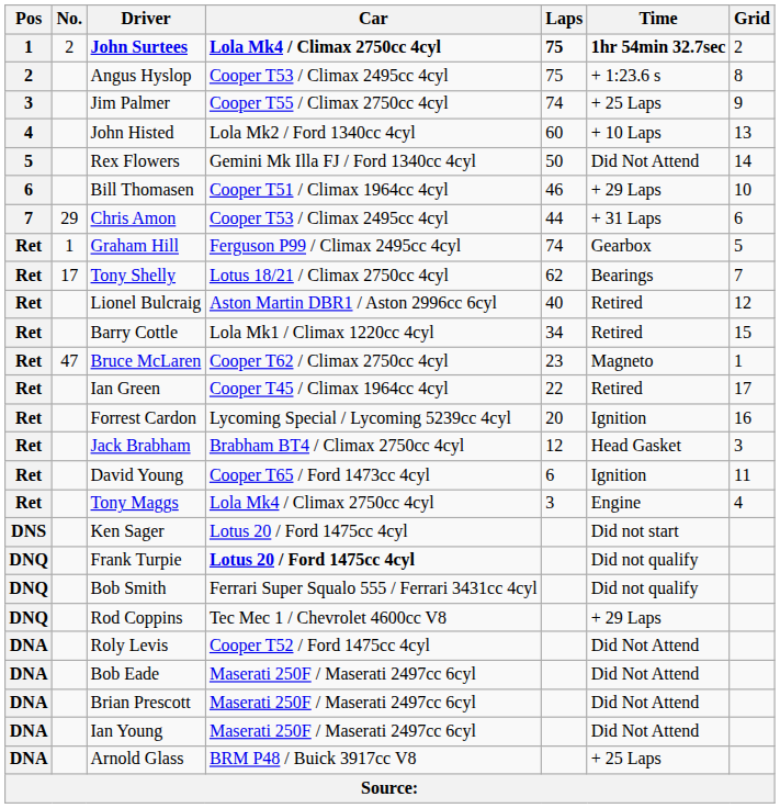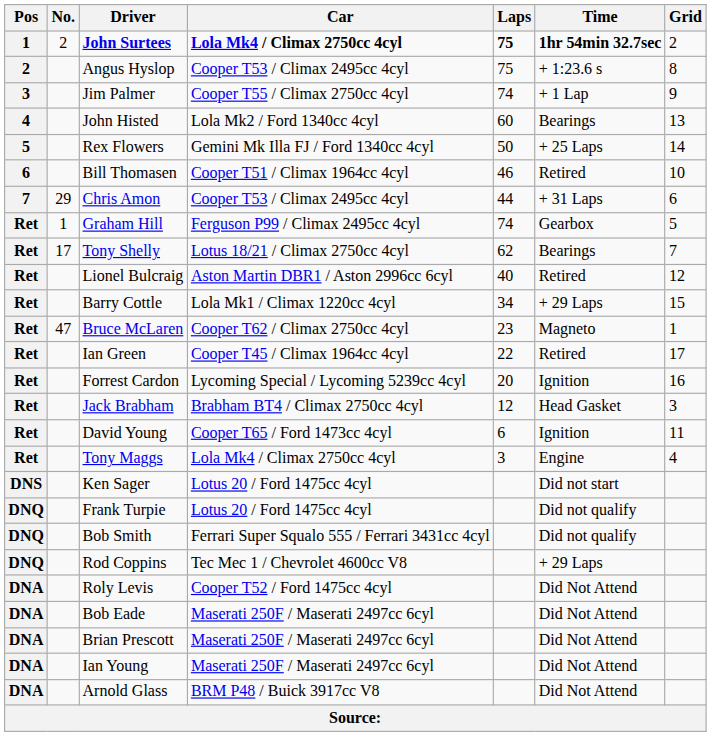Jim Palmer | Time: + 25 Laps -> + 1 Lap
John Histed | Time: + 10 Laps -> Bearings
Rex Flowers | Time: Did Not Attend -> + 25 Laps
Bill Thomasen | Time: + 29 Laps -> Retired
Barry Cottle | Time: Retired -> + 29 Laps
Frank Turpie | Car: bold -> normal
Arnold Glass | Time: + 25 Laps -> Did Not Attend
